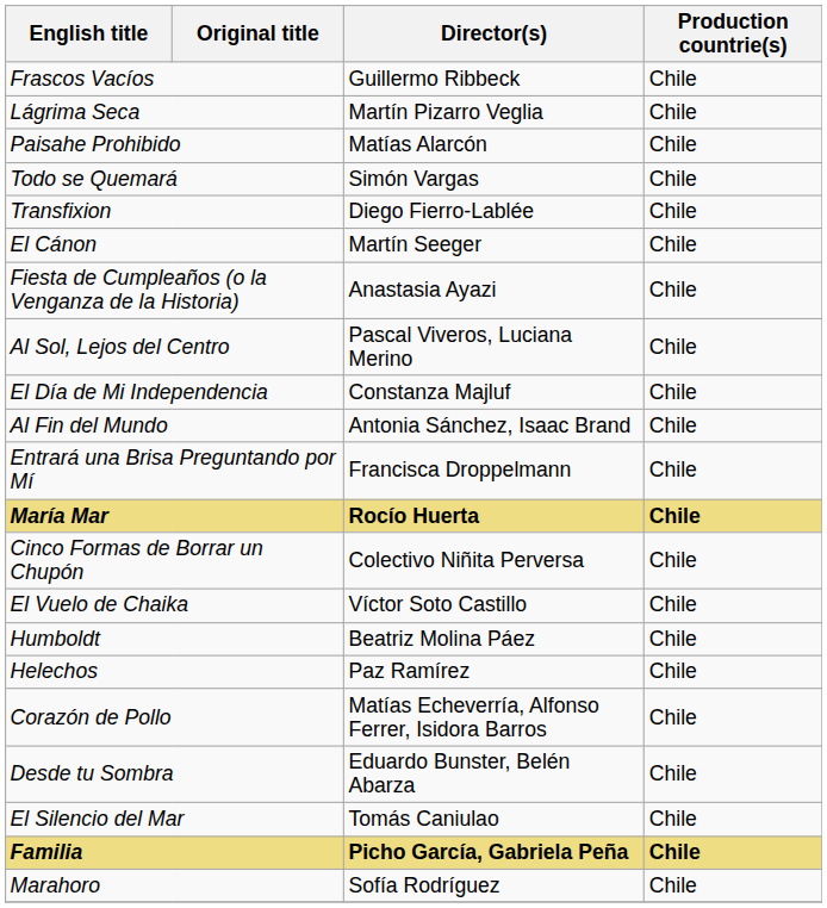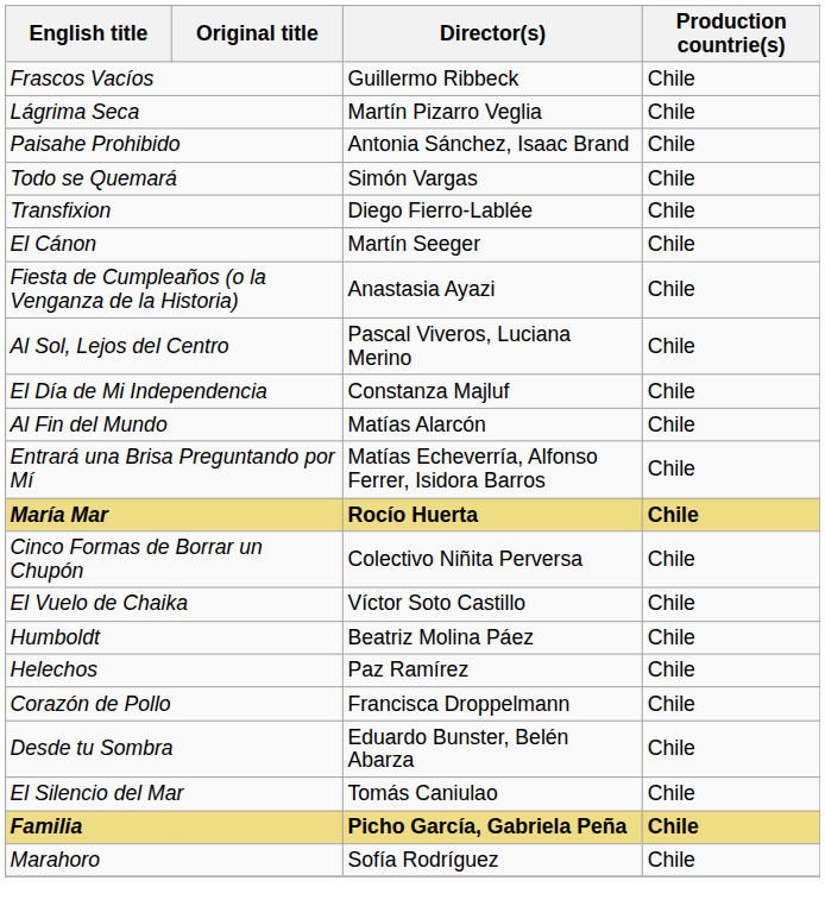Paisahe Prohibido | Director(s): Matías Alarcón -> Antonia Sánchez, Isaac Brand
Al Fin del Mundo | Director(s): Antonia Sánchez, Isaac Brand -> Matías Alarcón
Entrará una Brisa Preguntando por Mí | Director(s): Francisca Droppelmann -> Matías Echeverría, Alfonso Ferrer, Isidora Barros
Corazón de Pollo | Director(s): Matías Echeverría, Alfonso Ferrer, Isidora Barros -> Francisca Droppelmann
